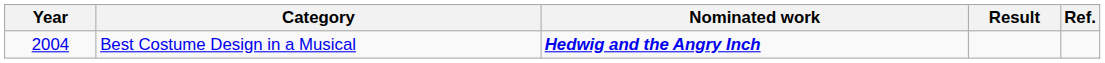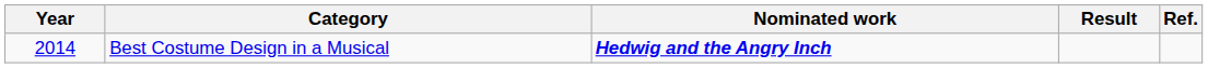Best Costume Design in a Musical | Year: 2004 -> 2014
